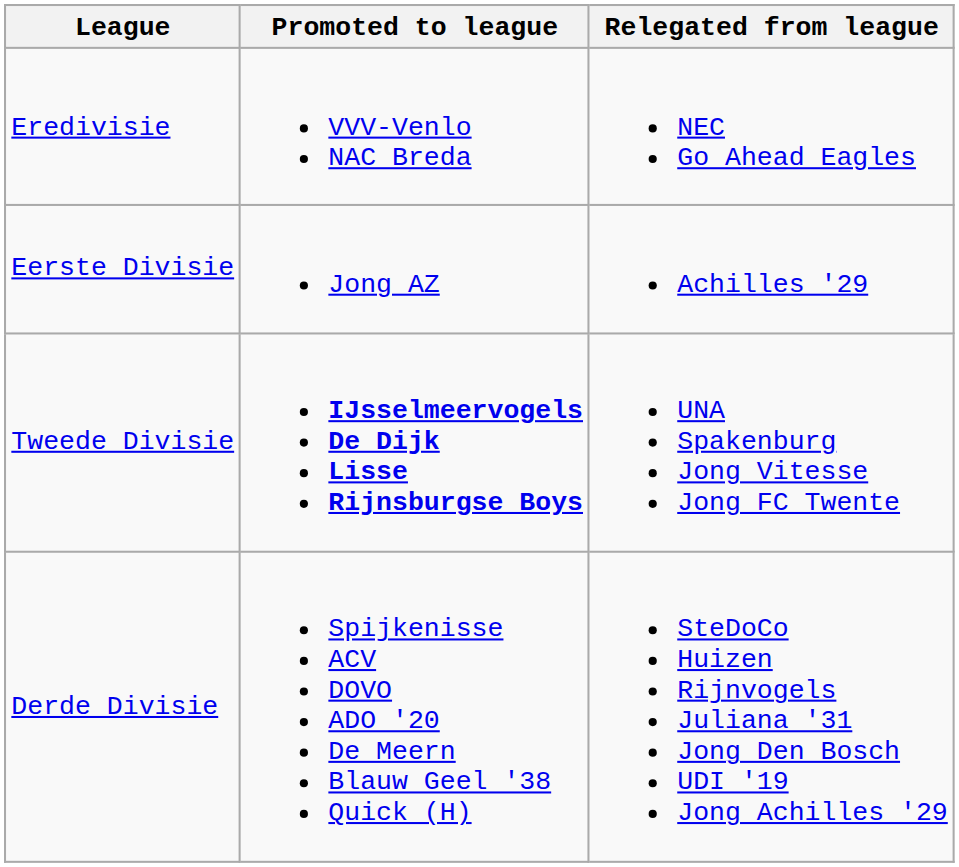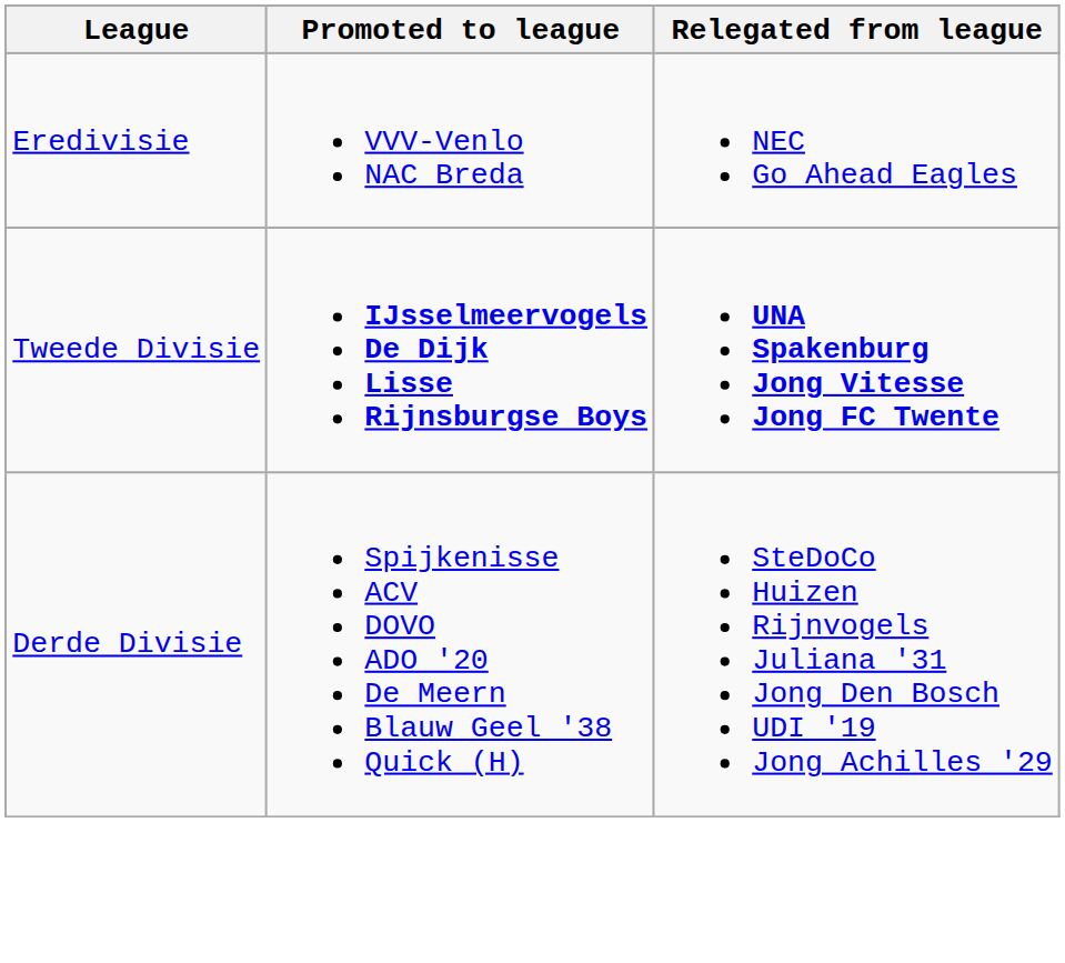- row: Eerste Divisie | Jong AZ | Achilles '29
Tweede Divisie | Relegated from league: normal -> bold
